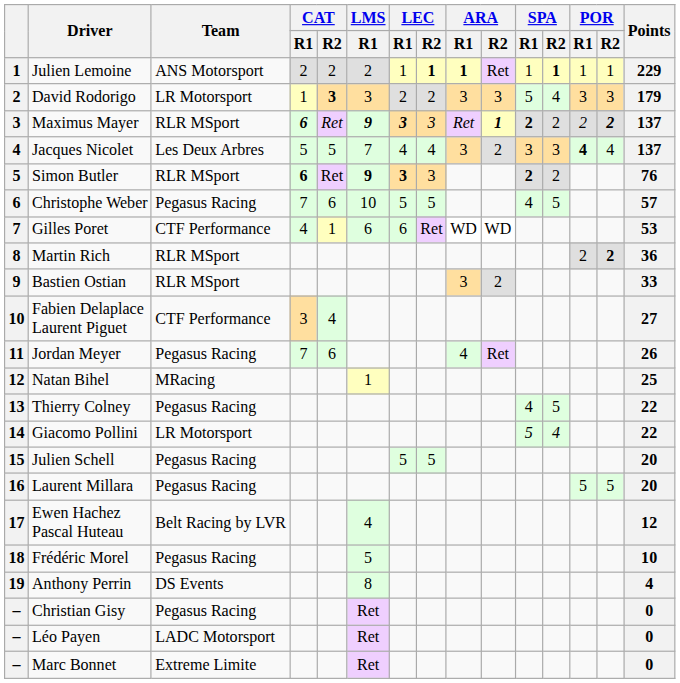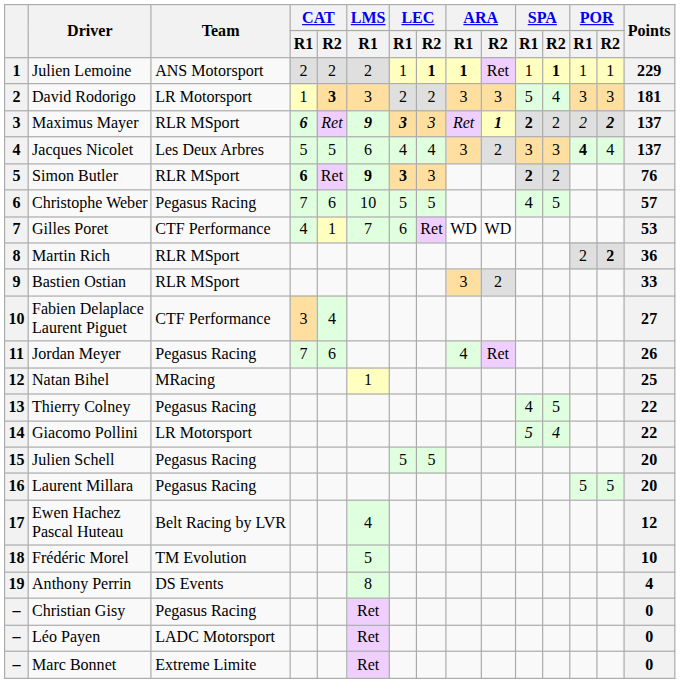David Rodorigo | Points: 179 -> 181
Jacques Nicolet | LMS / R1: 7 -> 6
Gilles Poret | LMS / R1: 6 -> 7
Frédéric Morel | Team: Pegasus Racing -> TM Evolution
